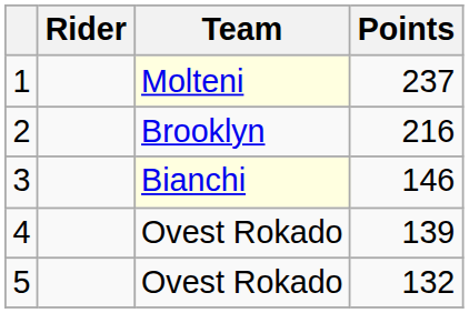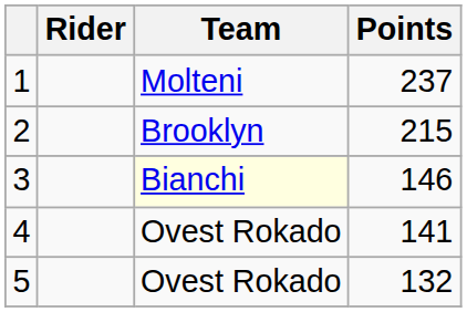1 | Team: lightyellow background -> no background
2 | Points: 216 -> 215
4 | Points: 139 -> 141
